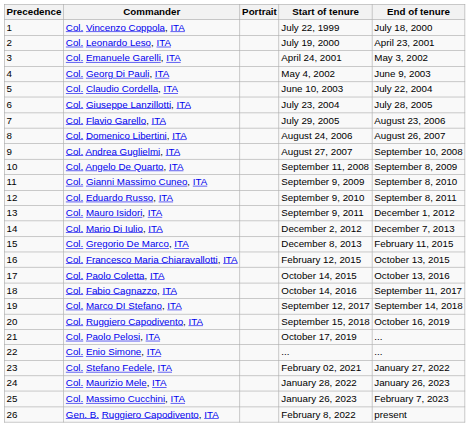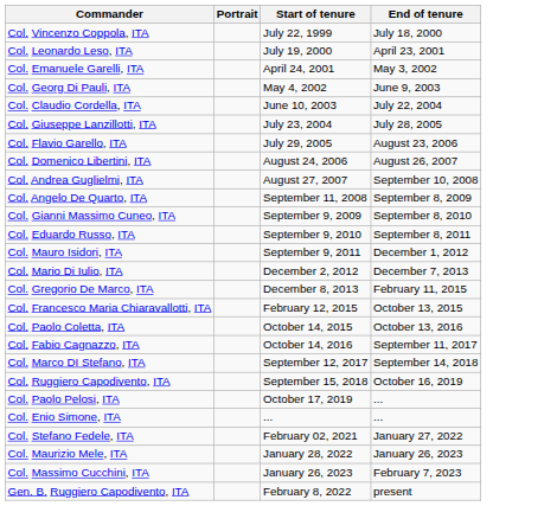- column: Precedence | 1 | 2 | 3 | 4 | 5 | 6 | 7 | 8 | 9 | 10 | 11 | 12 | 13 | 14 | 15 | 16 | 17 | 18 | 19 | 20 | 21 | 22 | 23 | 24 | 25 | 26
